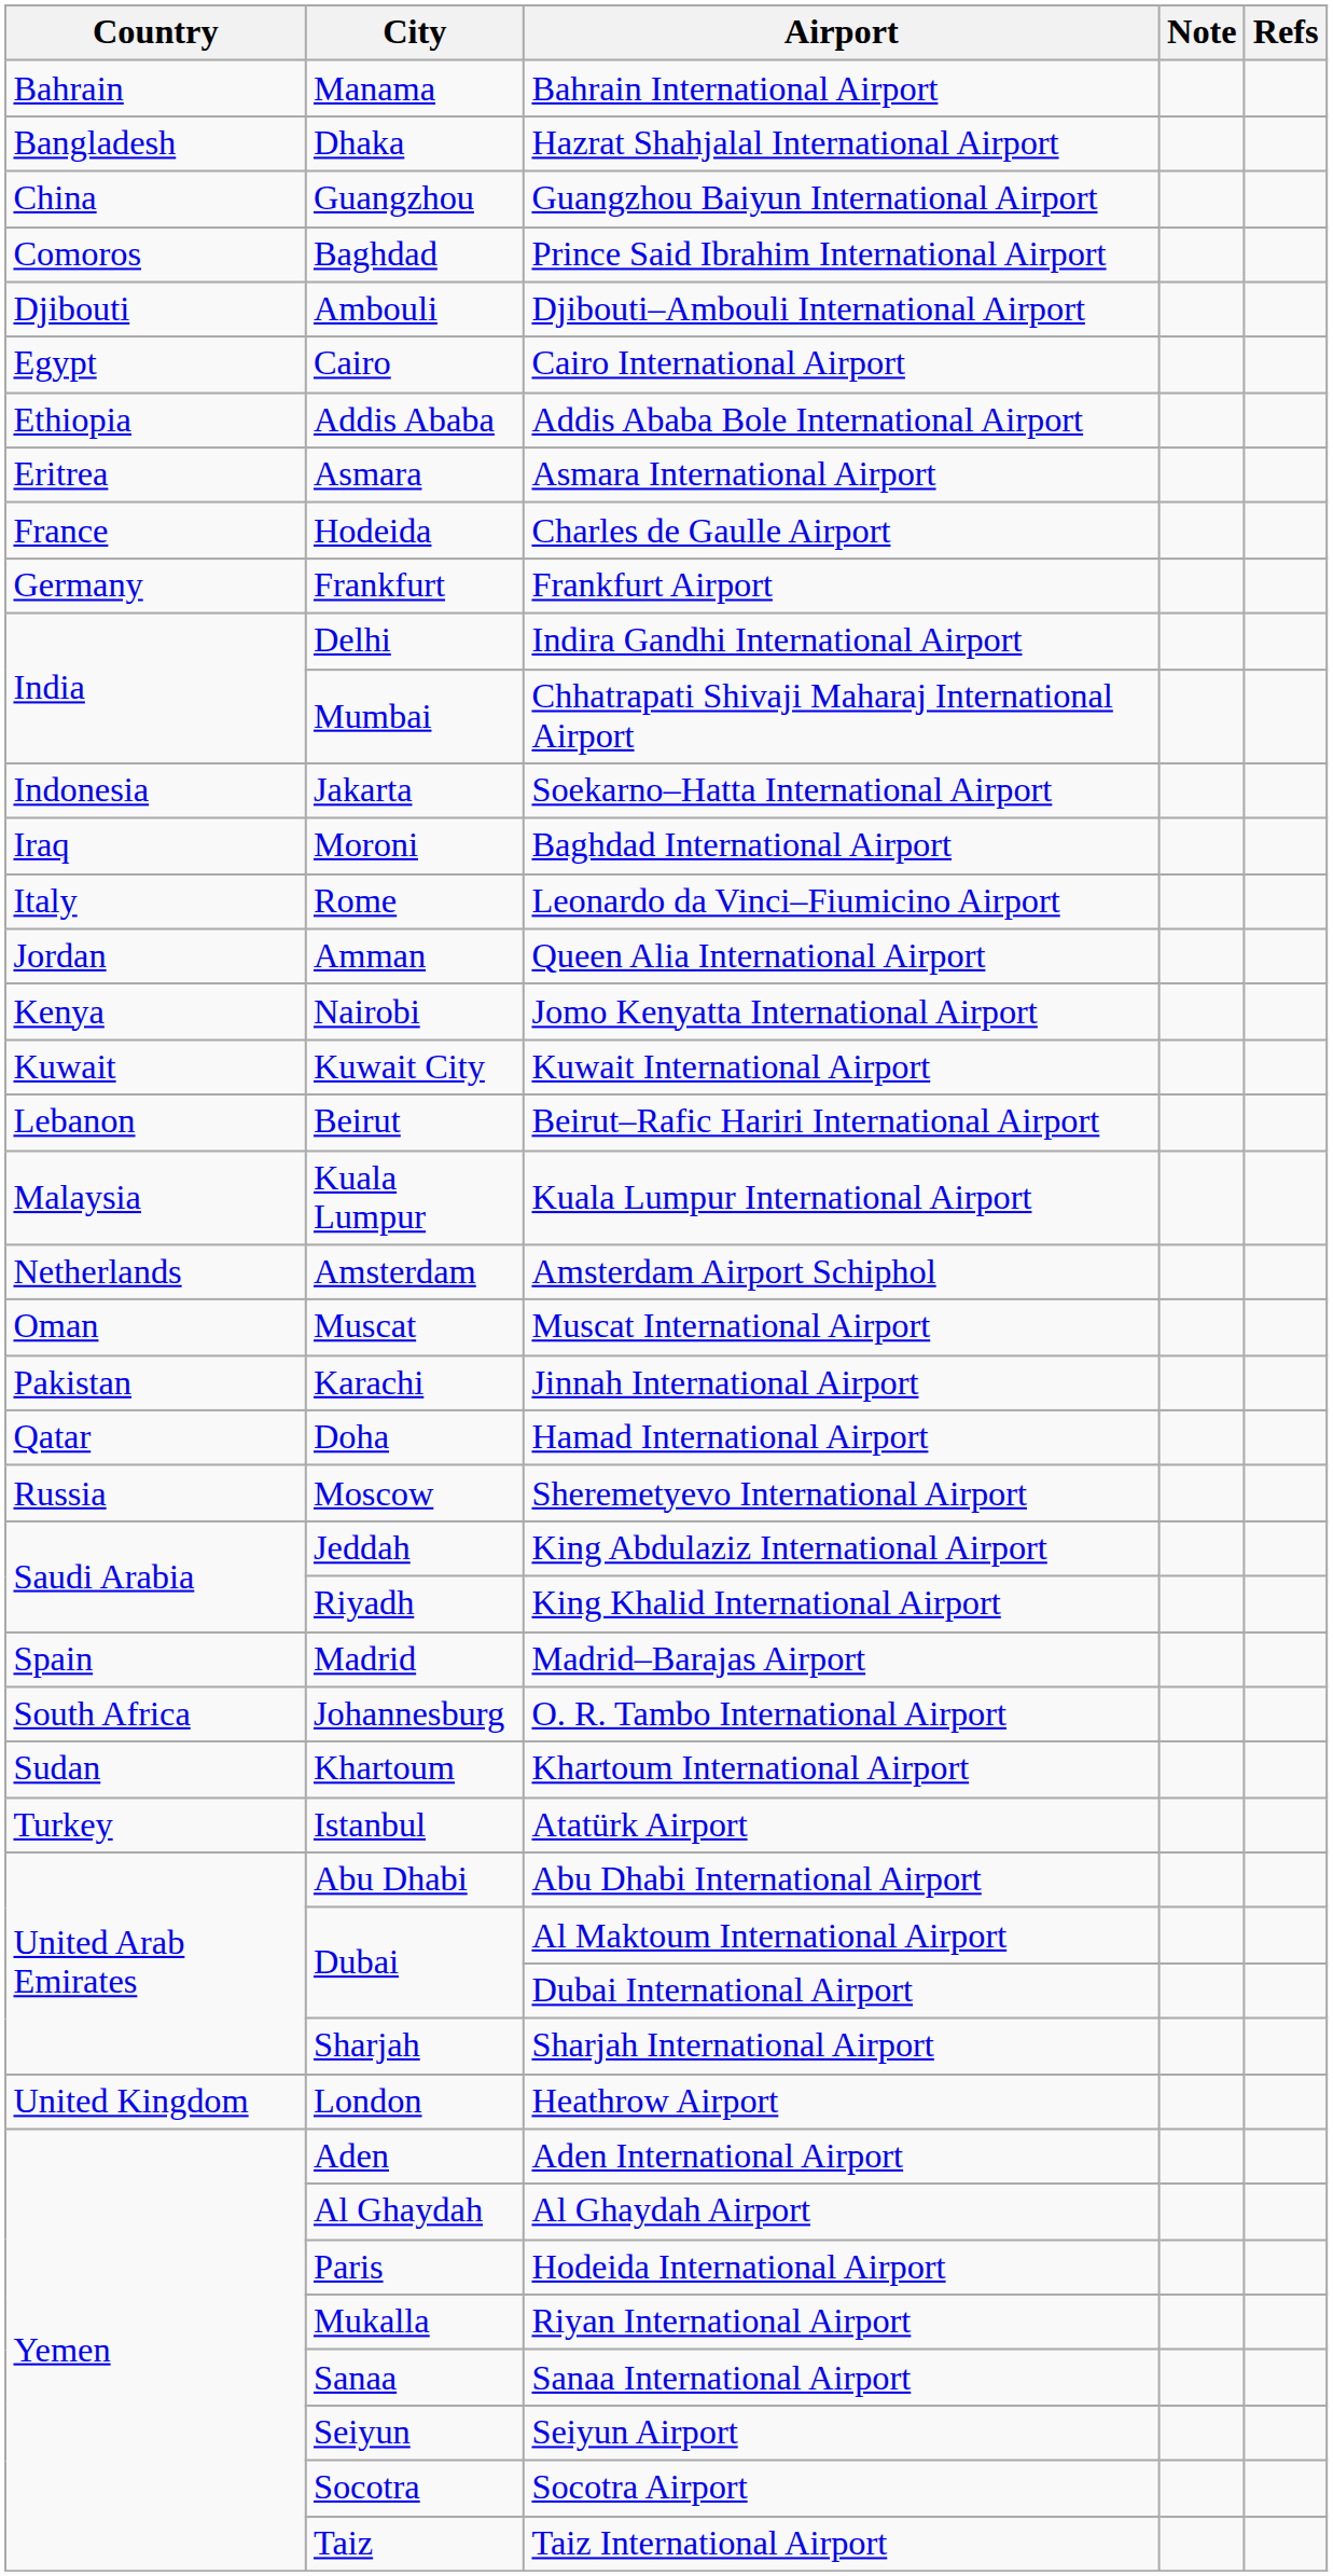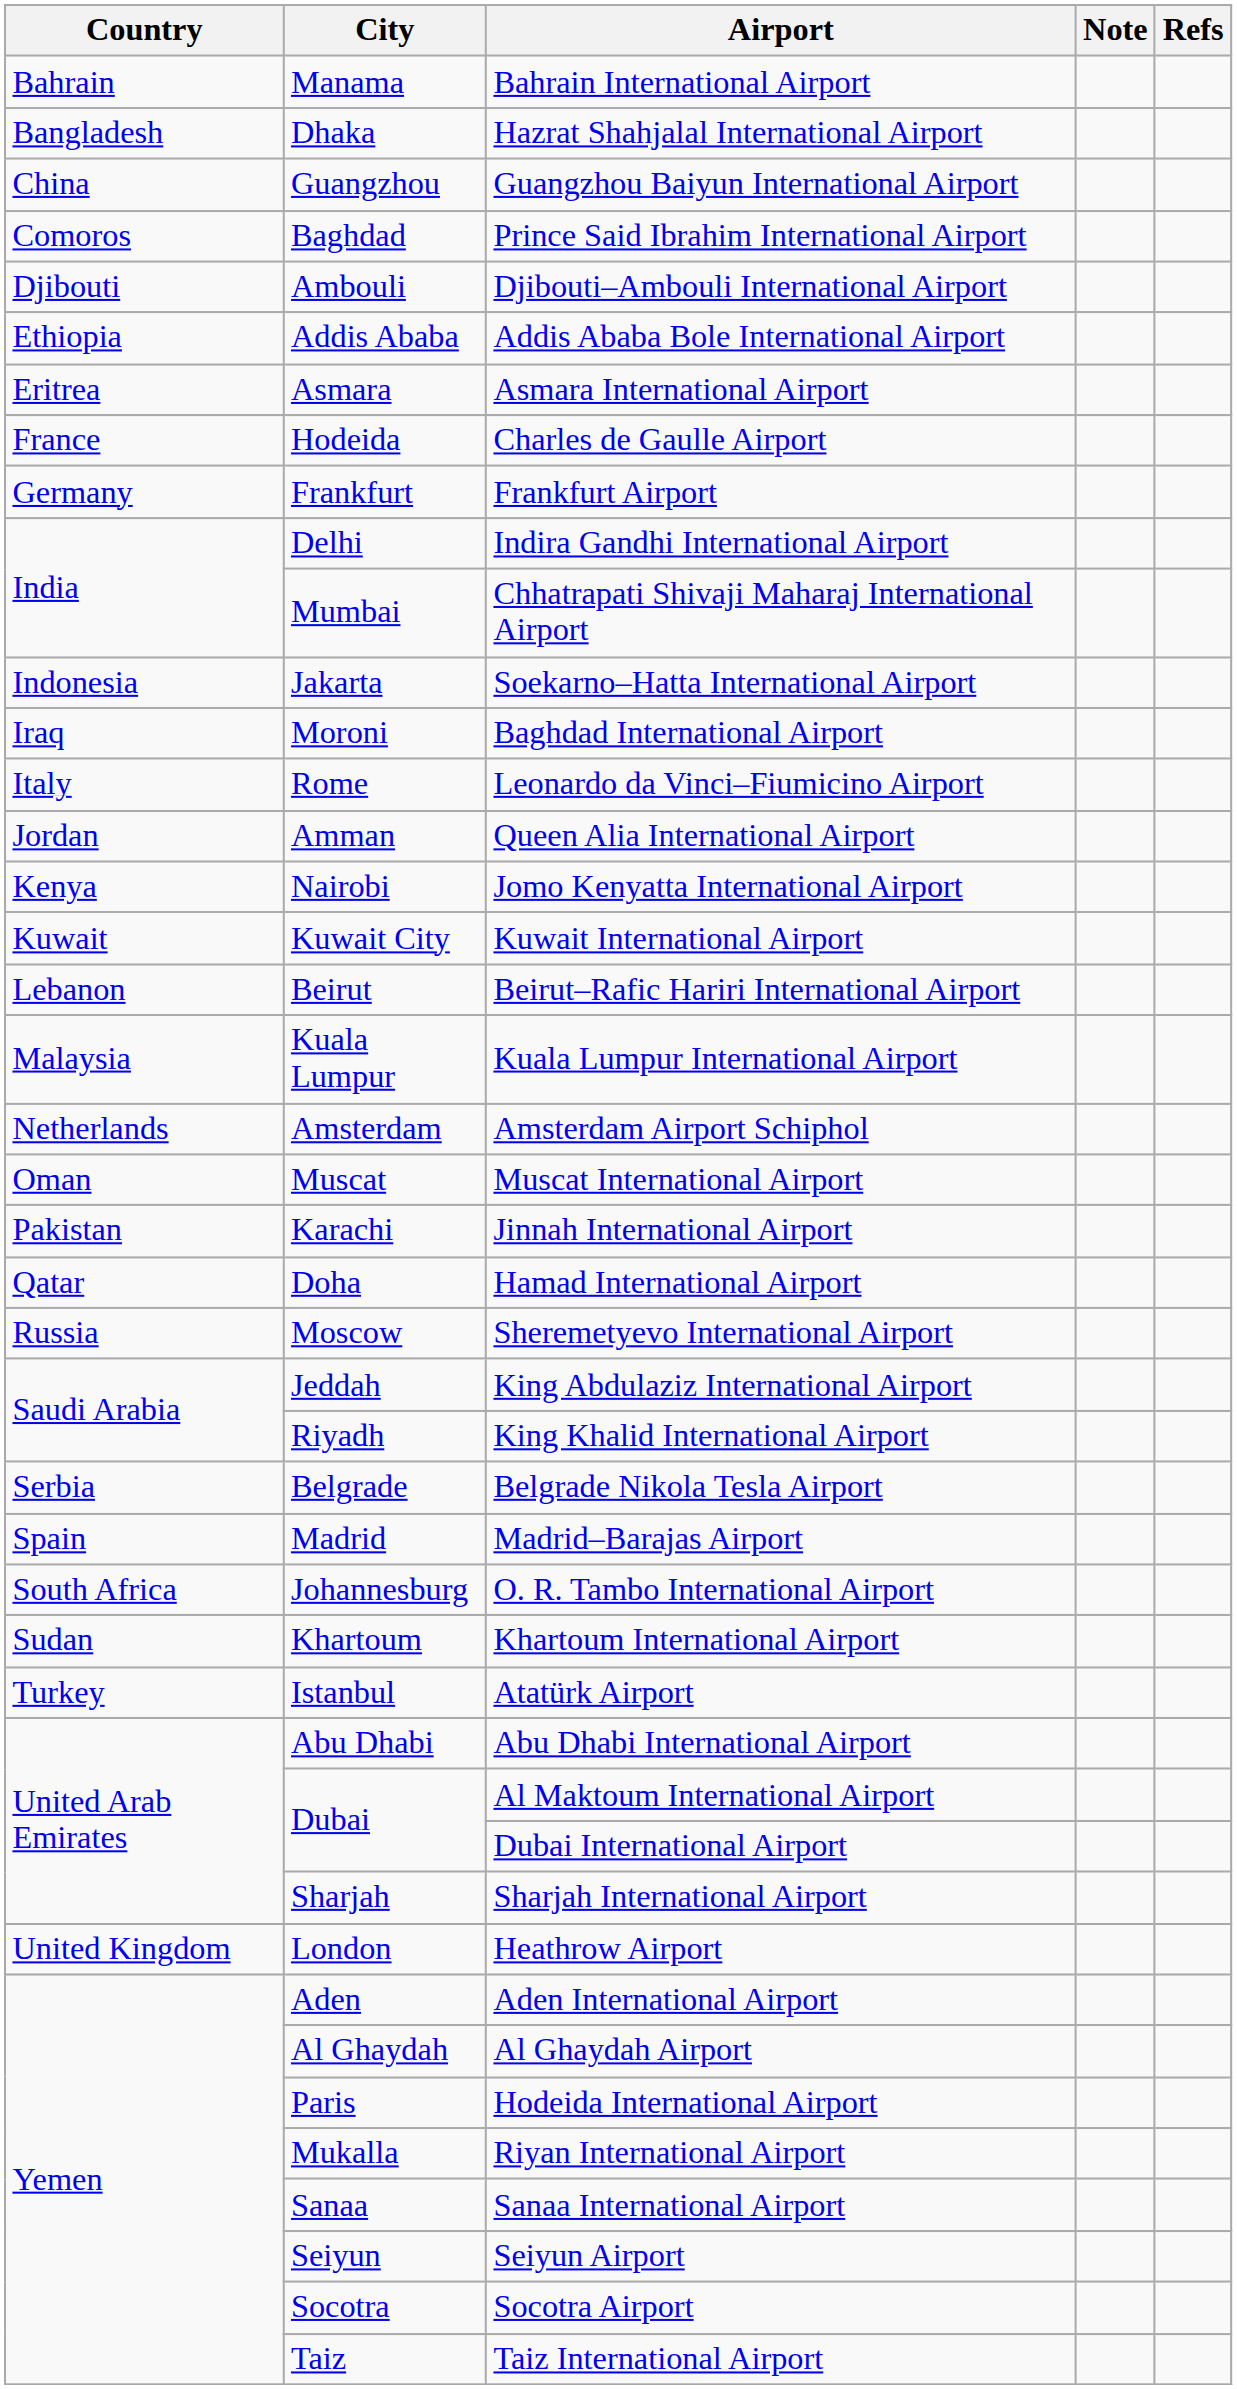- row: Egypt | Cairo | Cairo International Airport
+ row: Serbia | Belgrade | Belgrade Nikola Tesla Airport
